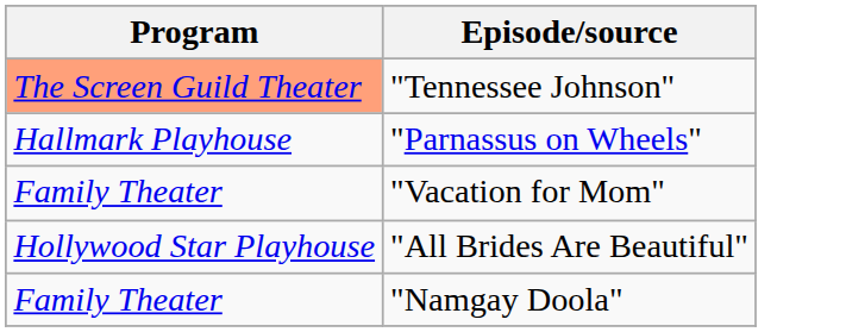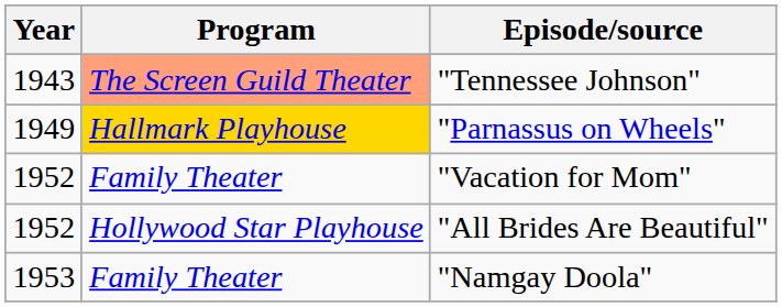+ column: Year | 1943 | 1949 | 1952 | 1952 | 1953
"Parnassus on Wheels" | Program: no background -> gold background
